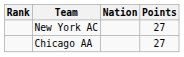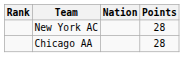New York AC | Points: 27 -> 28
Chicago AA | Points: 27 -> 28
